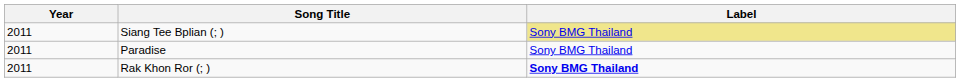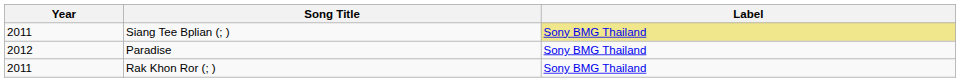Paradise | Year: 2011 -> 2012
Rak Khon Ror (; ) | Label: bold -> normal
